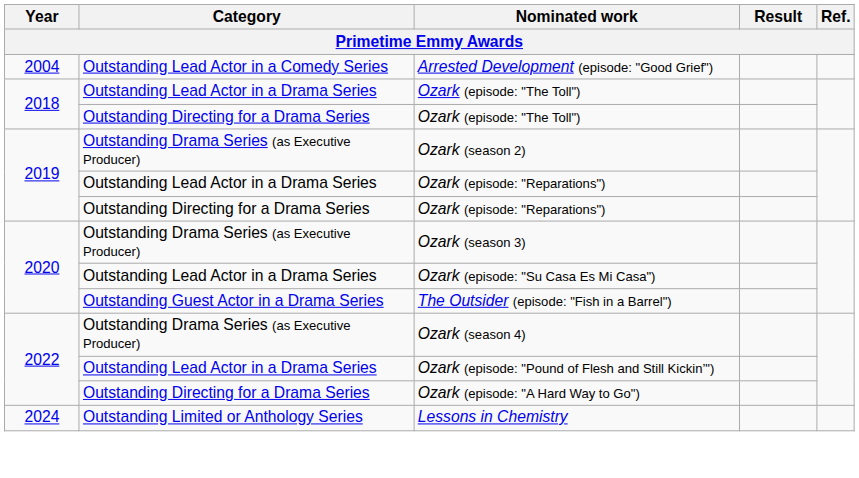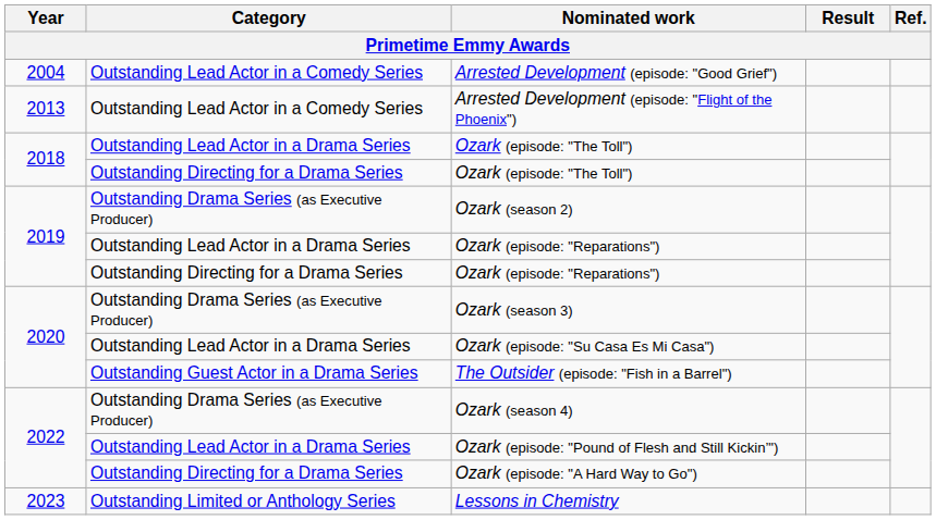+ row: 2013 | Outstanding Lead Actor in a Comedy Series | Arrested Development (episode: "Flight of the Phoenix")
Lessons in Chemistry | Year: 2024 -> 2023
